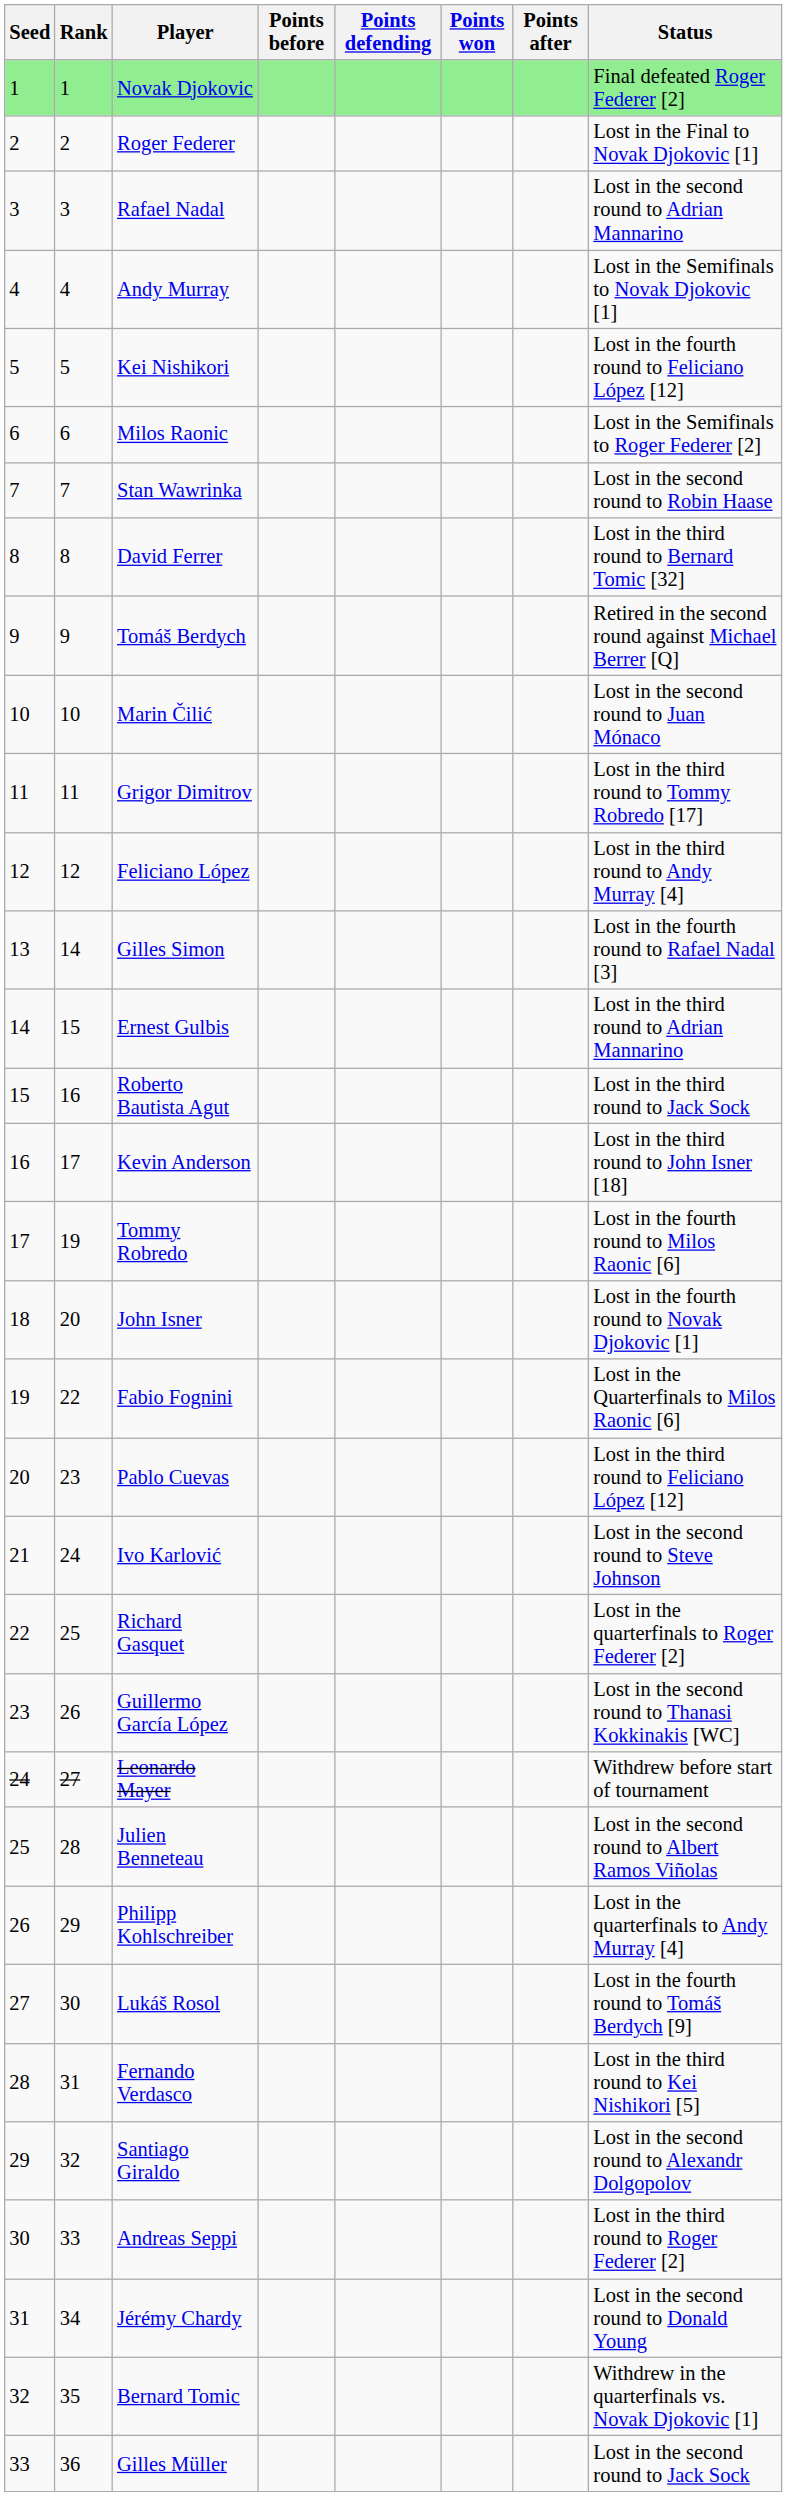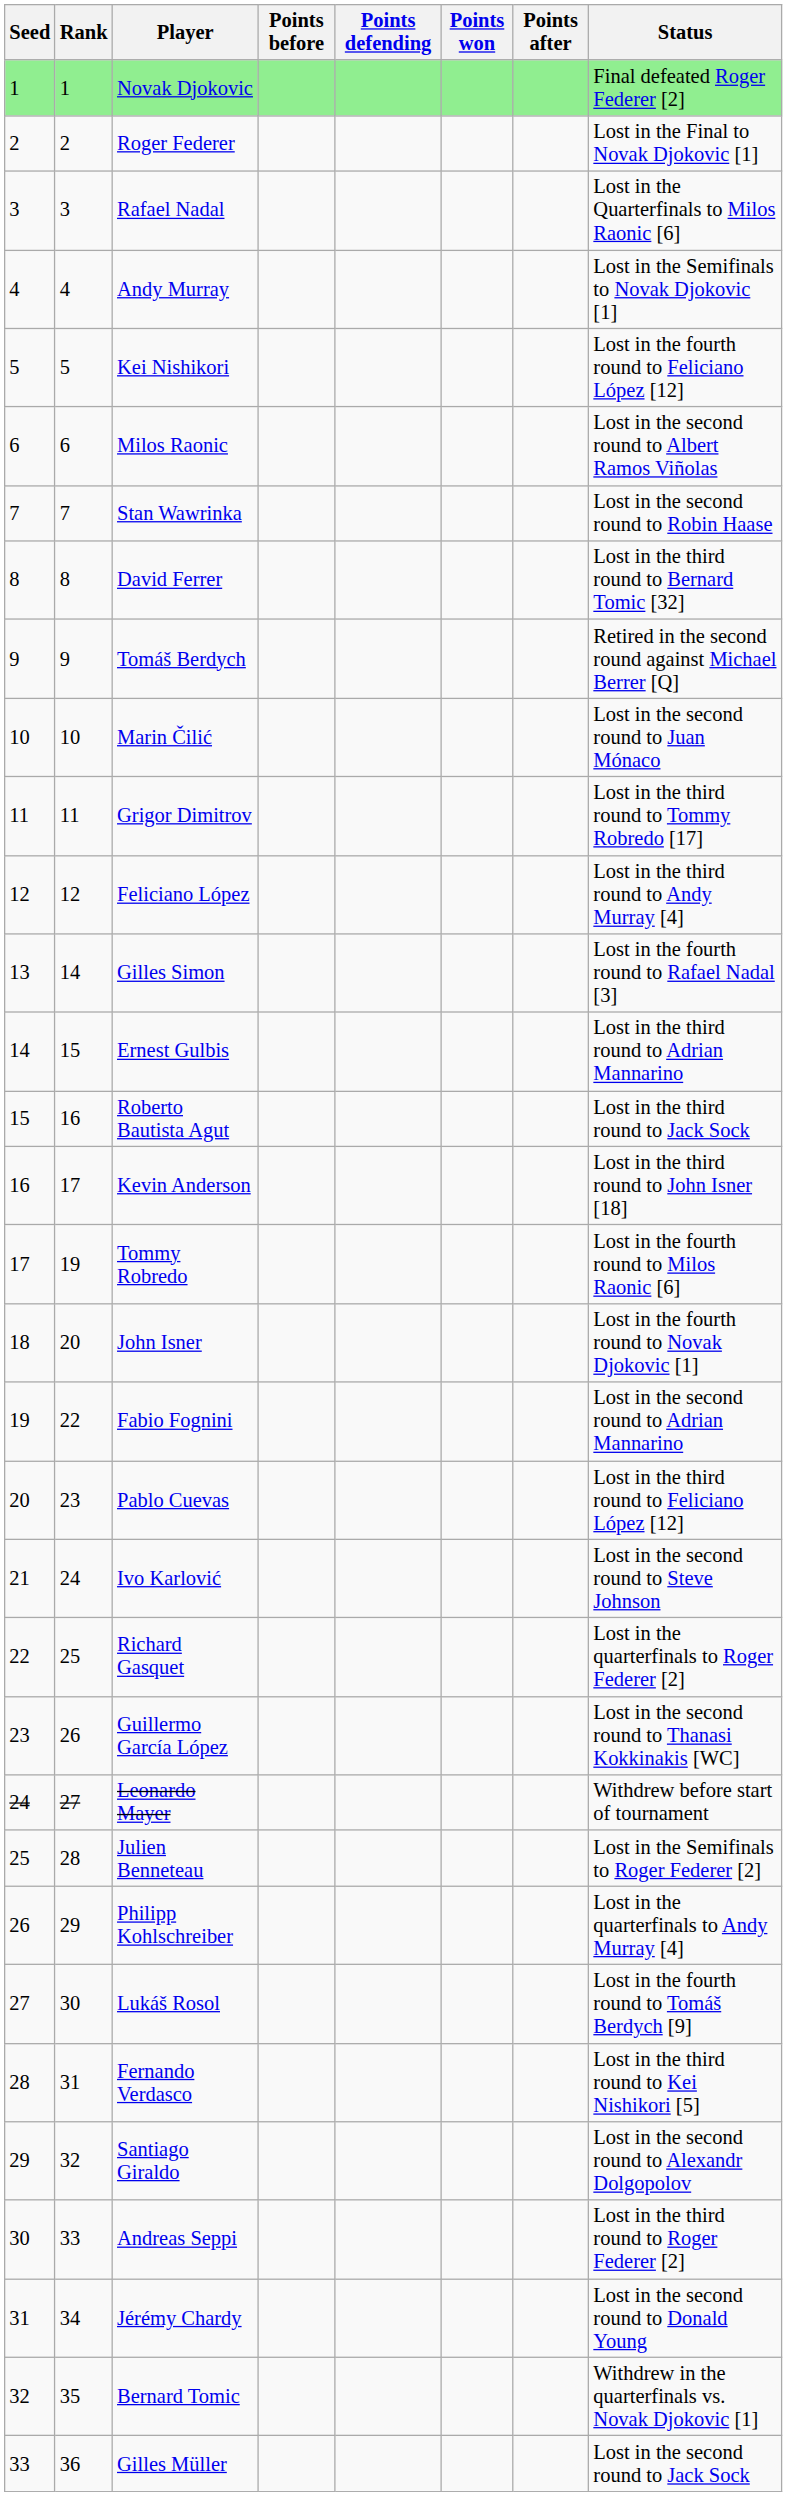Rafael Nadal | Status: Lost in the second round to Adrian Mannarino -> Lost in the Quarterfinals to Milos Raonic [6]
Milos Raonic | Status: Lost in the Semifinals to Roger Federer [2] -> Lost in the second round to Albert Ramos Viñolas
Fabio Fognini | Status: Lost in the Quarterfinals to Milos Raonic [6] -> Lost in the second round to Adrian Mannarino
Julien Benneteau | Status: Lost in the second round to Albert Ramos Viñolas -> Lost in the Semifinals to Roger Federer [2]
